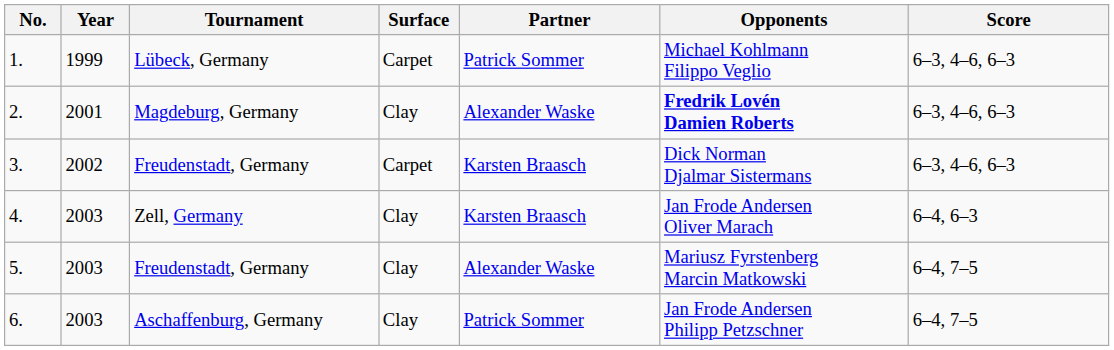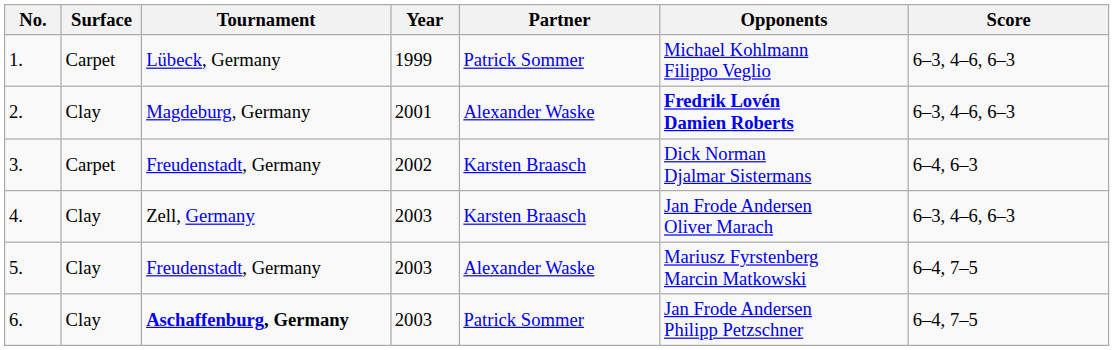columns swapped: Year <-> Surface
3. | Score: 6–3, 4–6, 6–3 -> 6–4, 6–3
4. | Score: 6–4, 6–3 -> 6–3, 4–6, 6–3
6. | Tournament: normal -> bold
